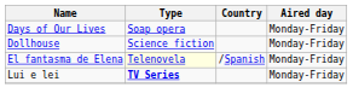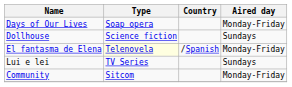Dollhouse | Aired day: Monday-Friday -> Sundays
Lui e lei | Type: bold -> normal
Lui e lei | Aired day: Monday-Friday -> Sundays
+ row: Community | Sitcom | Monday-Friday
